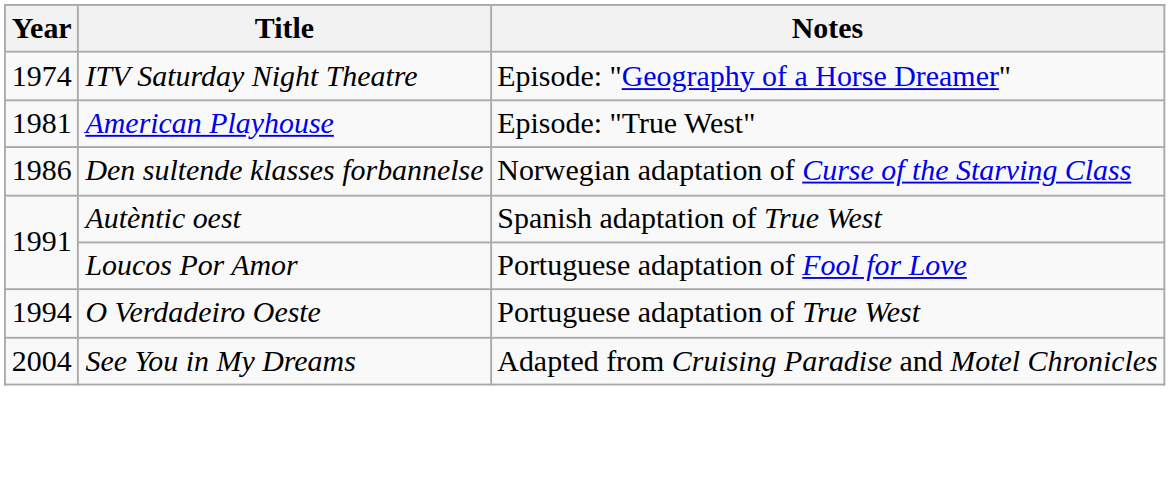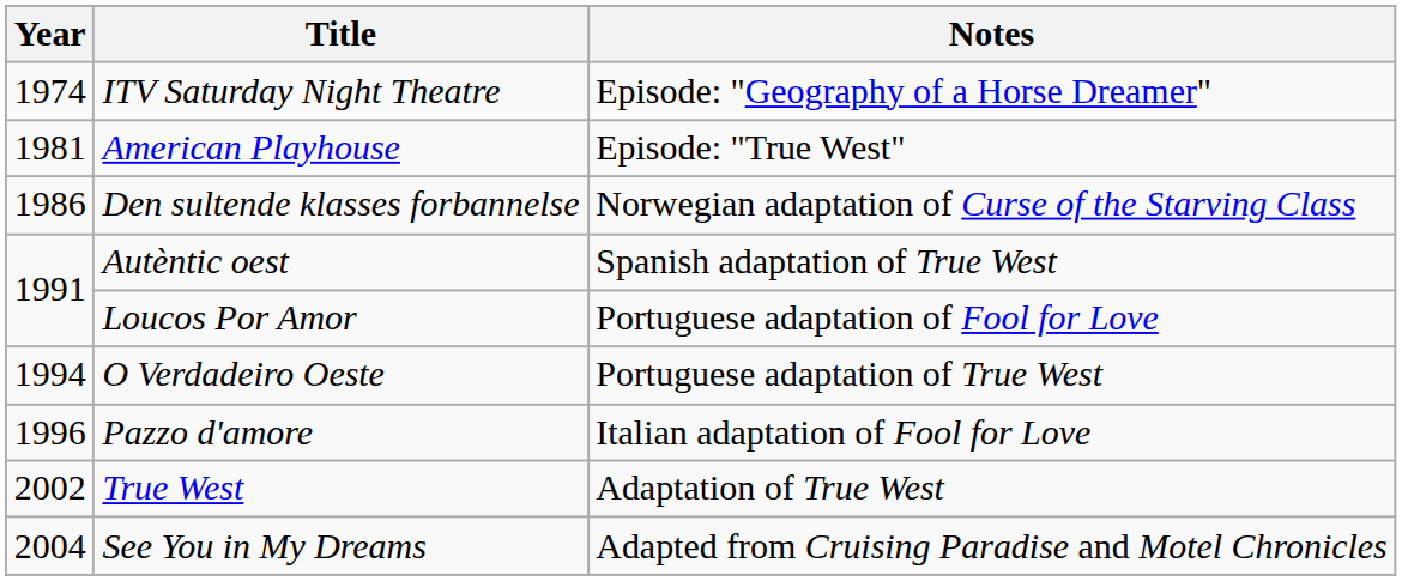+ row: 1996 | Pazzo d'amore | Italian adaptation of Fool for Love
+ row: 2002 | True West | Adaptation of True West
